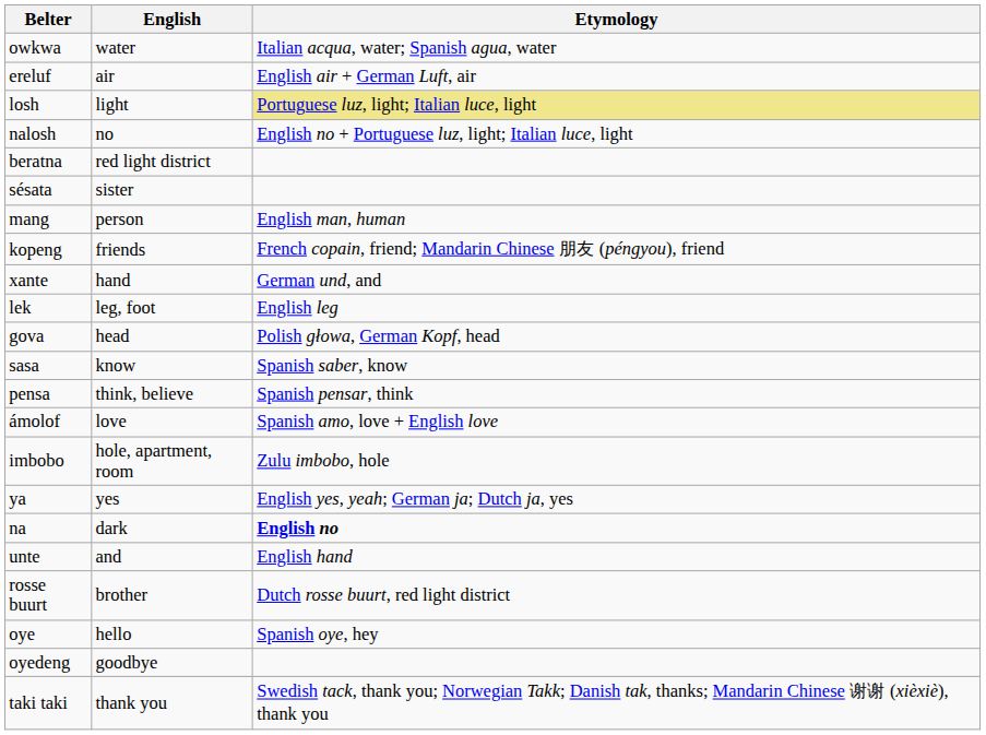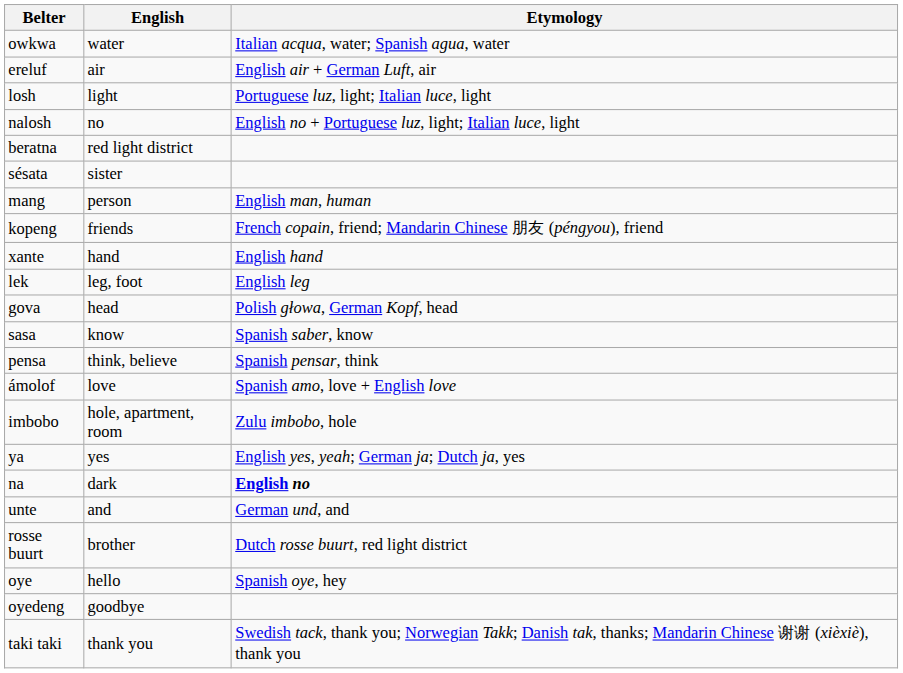losh | Etymology: khaki background -> no background
xante | Etymology: German und, and -> English hand
unte | Etymology: English hand -> German und, and
